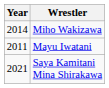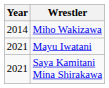Mayu Iwatani | Year: 2011 -> 2021
